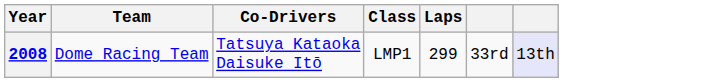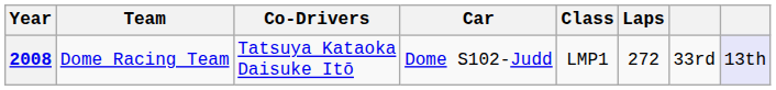+ column: Car | Dome S102-Judd
2008 | Laps: 299 -> 272
